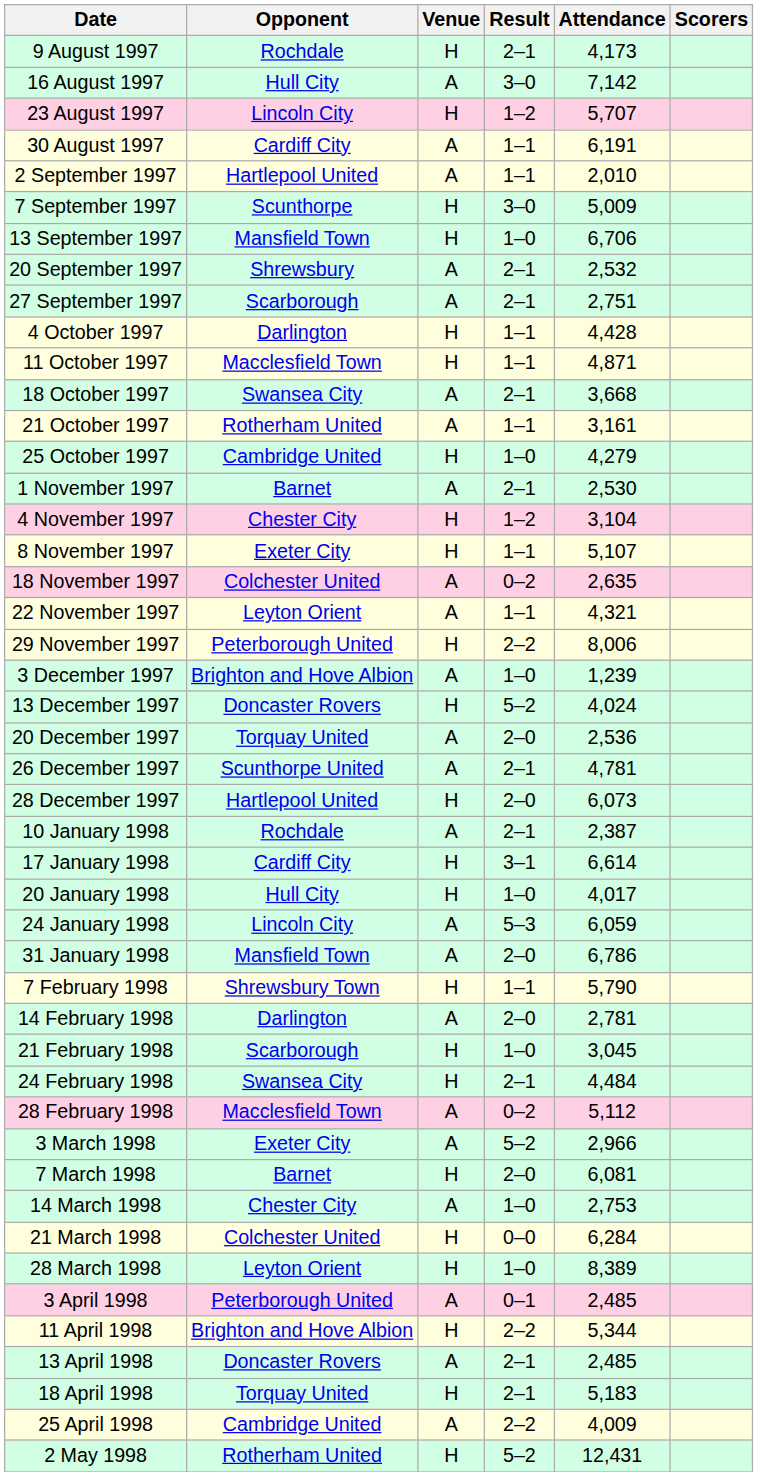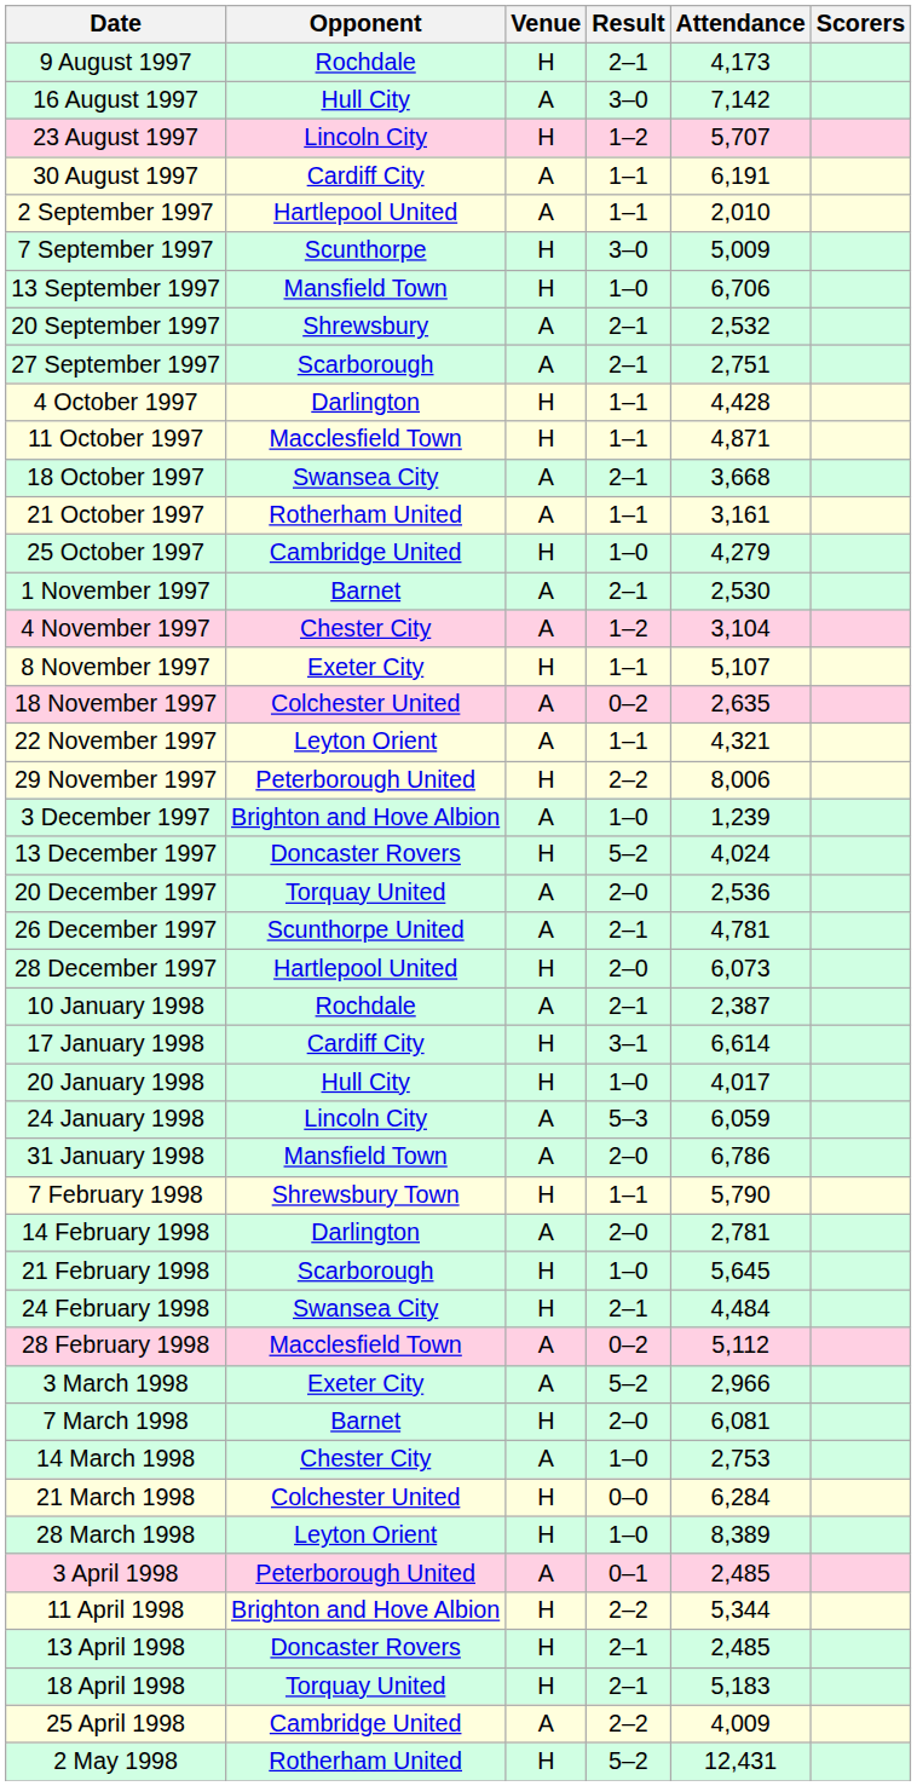4 November 1997 | Venue: H -> A
21 February 1998 | Attendance: 3,045 -> 5,645
13 April 1998 | Venue: A -> H
